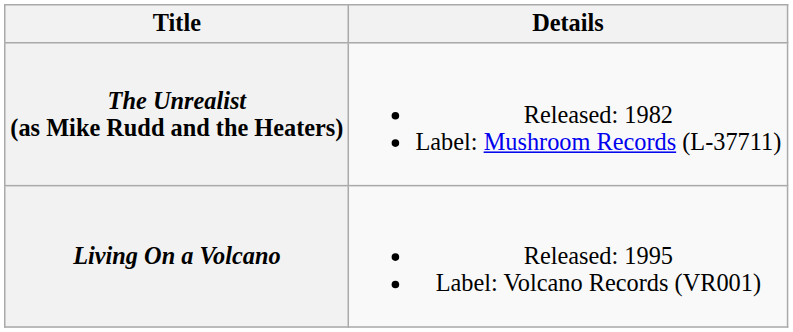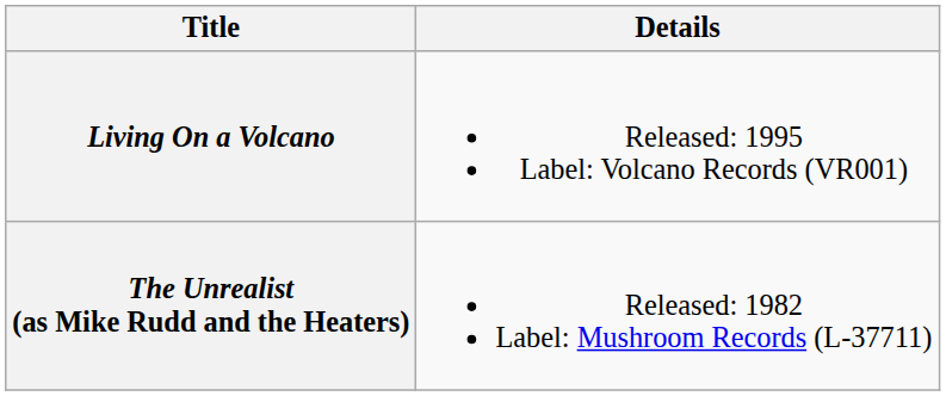rows swapped: The Unrealist (as Mike Rudd and the Heaters) <-> Living On a Volcano
